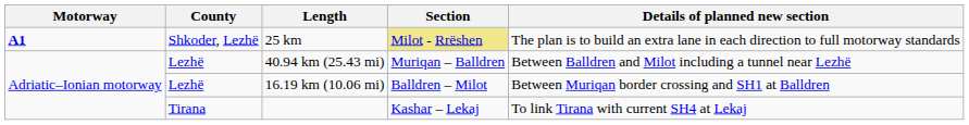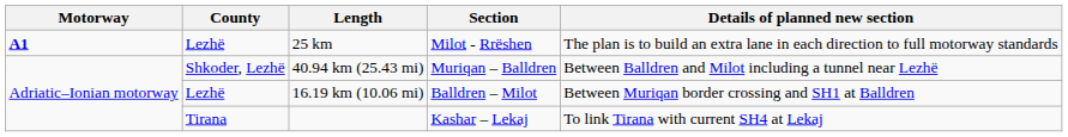25 km | County: Shkoder, Lezhë -> Lezhë
25 km | Section: khaki background -> no background
40.94 km (25.43 mi) | County: Lezhë -> Shkoder, Lezhë
